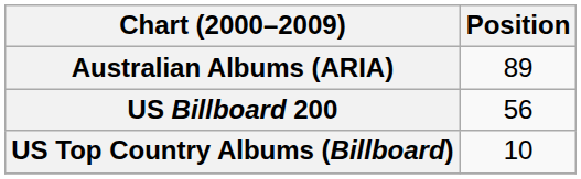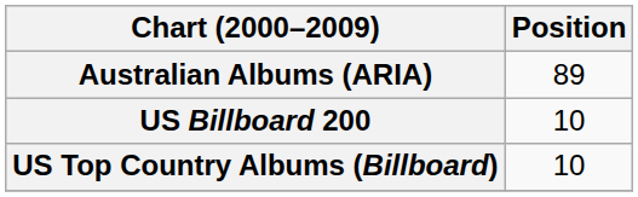US Billboard 200 | Position: 56 -> 10
